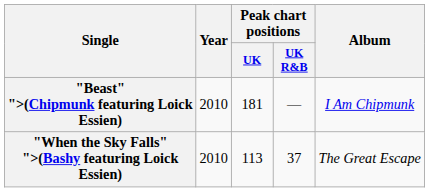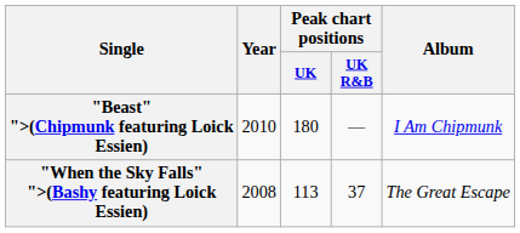"Beast" ">(Chipmunk featuring Loick Essien) | Peak chart positions / UK: 181 -> 180
"When the Sky Falls" ">(Bashy featuring Loick Essien) | Year: 2010 -> 2008
